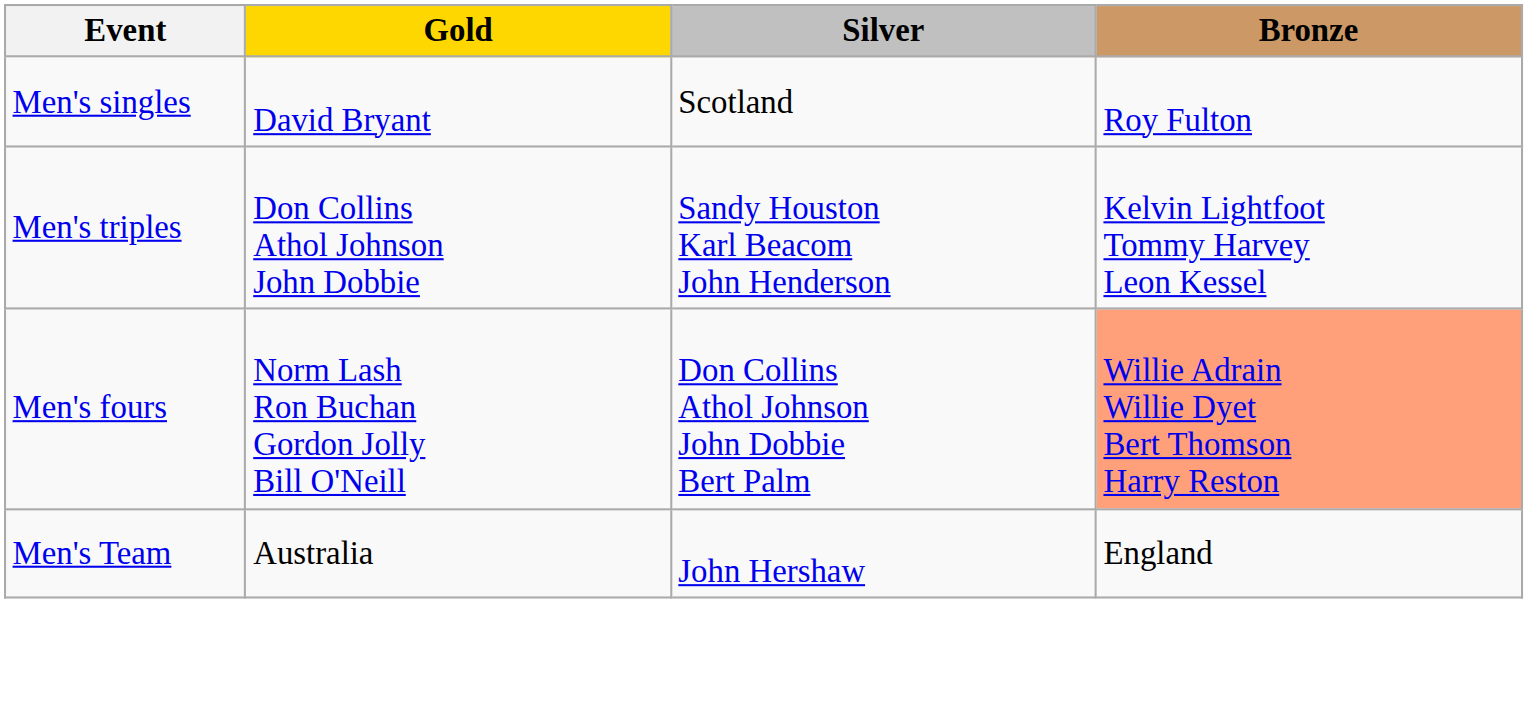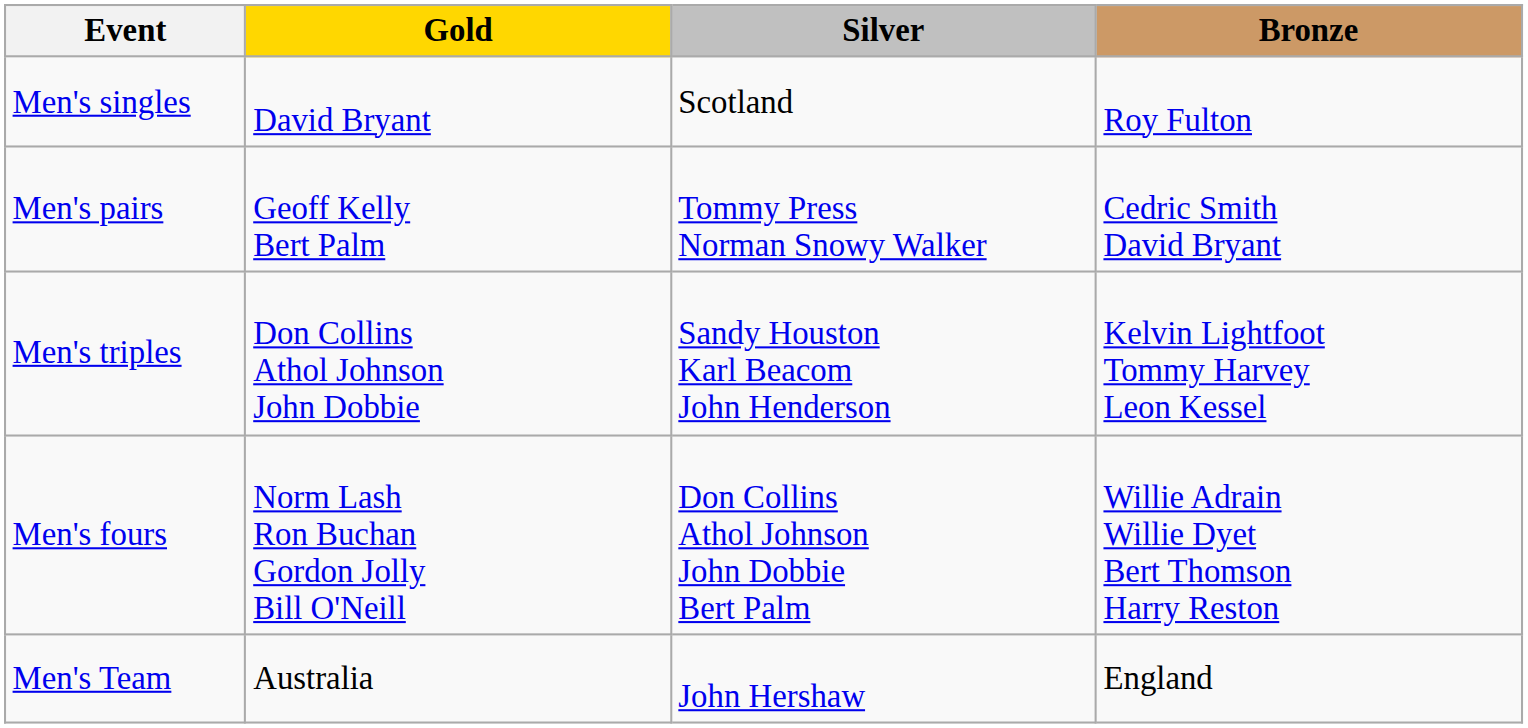+ row: Men's pairs | Geoff Kelly Bert Palm | Tommy Press Norman Snowy Walker | Cedric Smith David Bryant
Men's fours | Bronze: lightsalmon background -> no background
